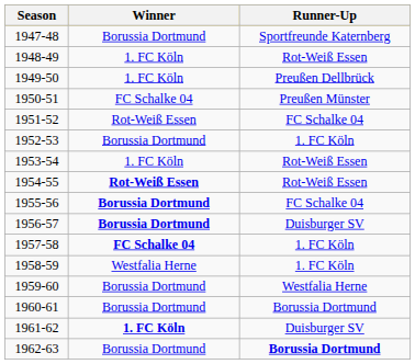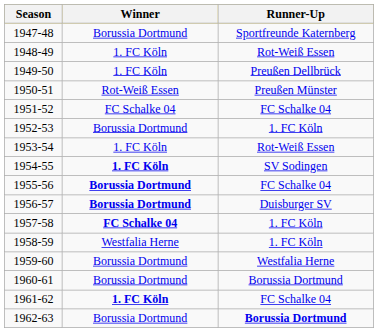1950-51 | Winner: FC Schalke 04 -> Rot-Weiß Essen
1951-52 | Winner: Rot-Weiß Essen -> FC Schalke 04
1954-55 | Winner: Rot-Weiß Essen -> 1. FC Köln
1954-55 | Runner-Up: Rot-Weiß Essen -> SV Sodingen
1961-62 | Runner-Up: Duisburger SV -> FC Schalke 04
